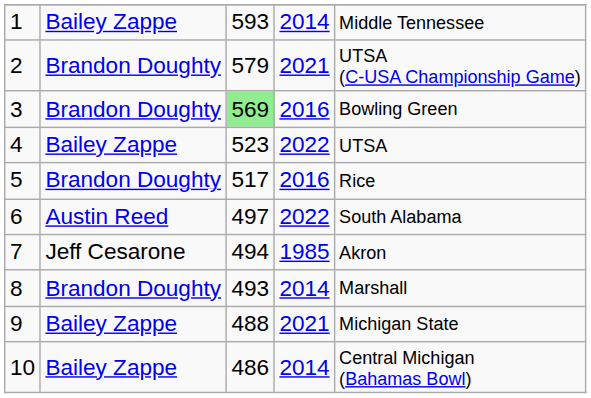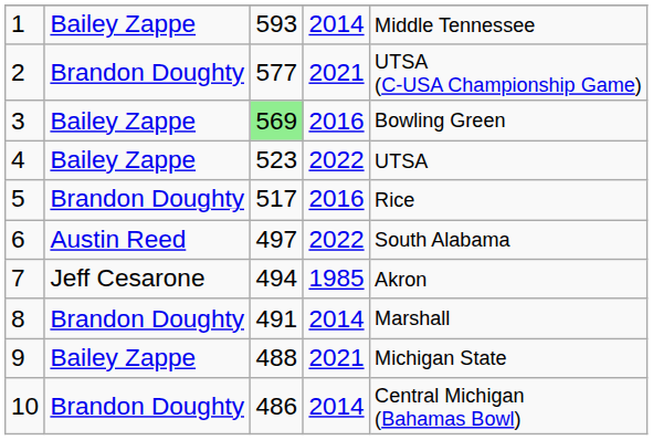2 | column 3: 579 -> 577
3 | column 2: Brandon Doughty -> Bailey Zappe
8 | column 3: 493 -> 491
10 | column 2: Bailey Zappe -> Brandon Doughty
